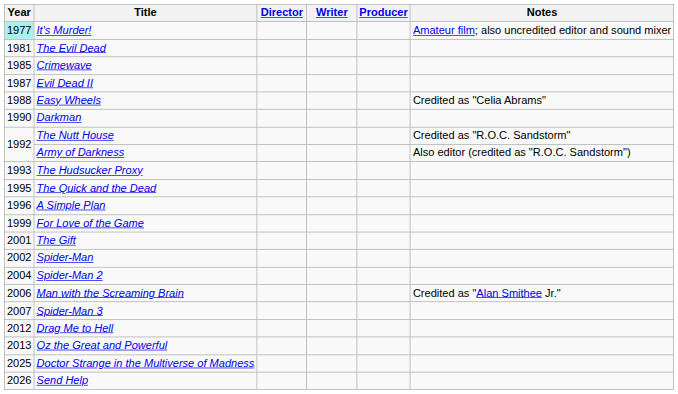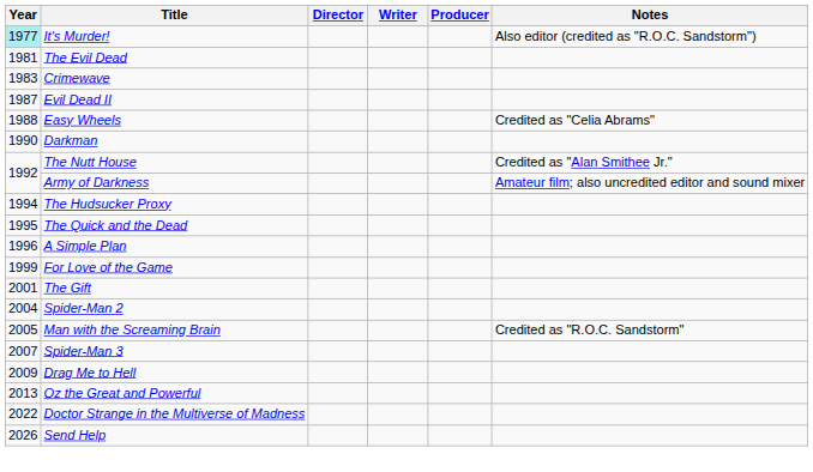It's Murder! | Notes: Amateur film; also uncredited editor and sound mixer -> Also editor (credited as "R.O.C. Sandstorm")
Crimewave | Year: 1985 -> 1983
The Nutt House | Notes: Credited as "R.O.C. Sandstorm" -> Credited as "Alan Smithee Jr."
Army of Darkness | Notes: Also editor (credited as "R.O.C. Sandstorm") -> Amateur film; also uncredited editor and sound mixer
The Hudsucker Proxy | Year: 1993 -> 1994
- row: 2002 | Spider-Man
Man with the Screaming Brain | Year: 2006 -> 2005
Man with the Screaming Brain | Notes: Credited as "Alan Smithee Jr." -> Credited as "R.O.C. Sandstorm"
Drag Me to Hell | Year: 2012 -> 2009
Doctor Strange in the Multiverse of Madness | Year: 2025 -> 2022
